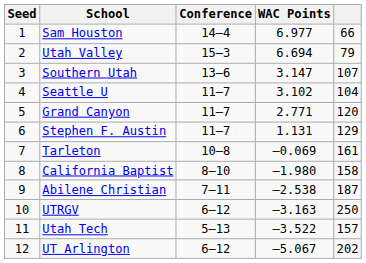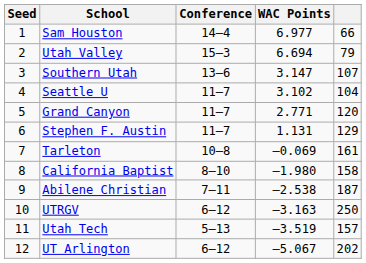Utah Tech | WAC Points: –3.522 -> –3.519
